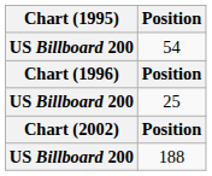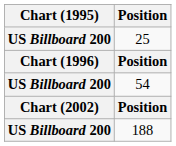rows swapped: 25 <-> 54
